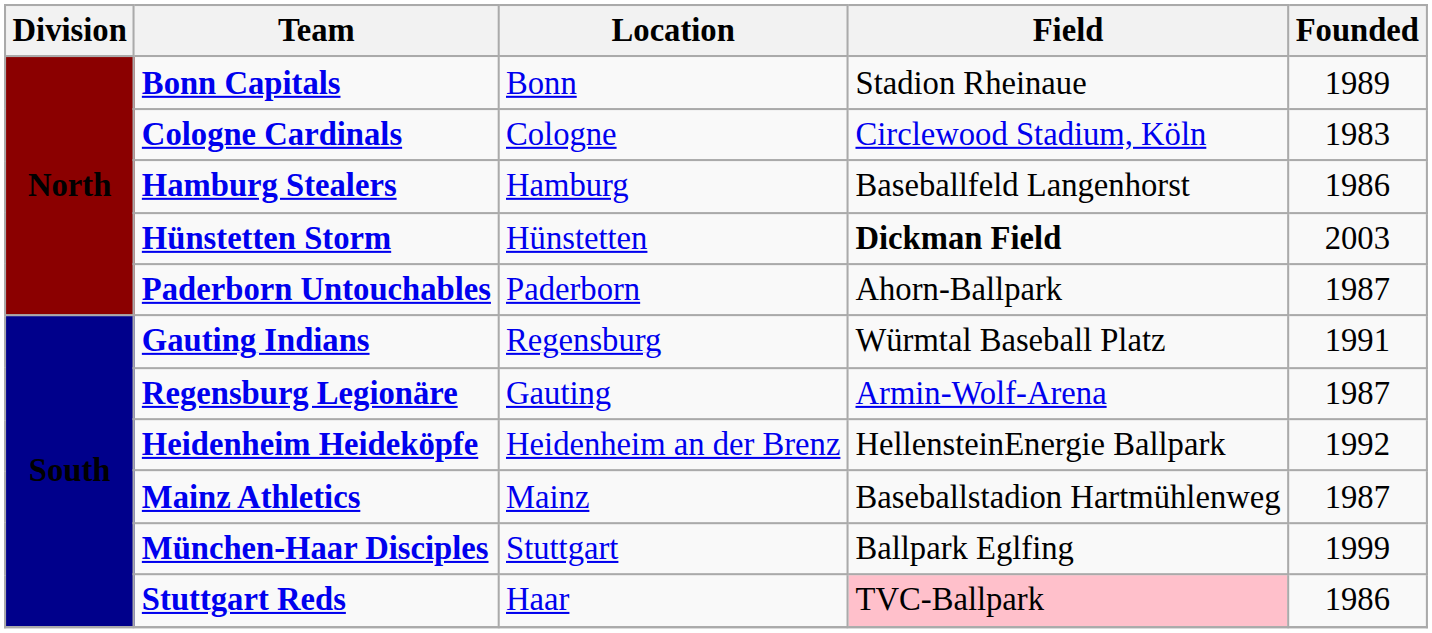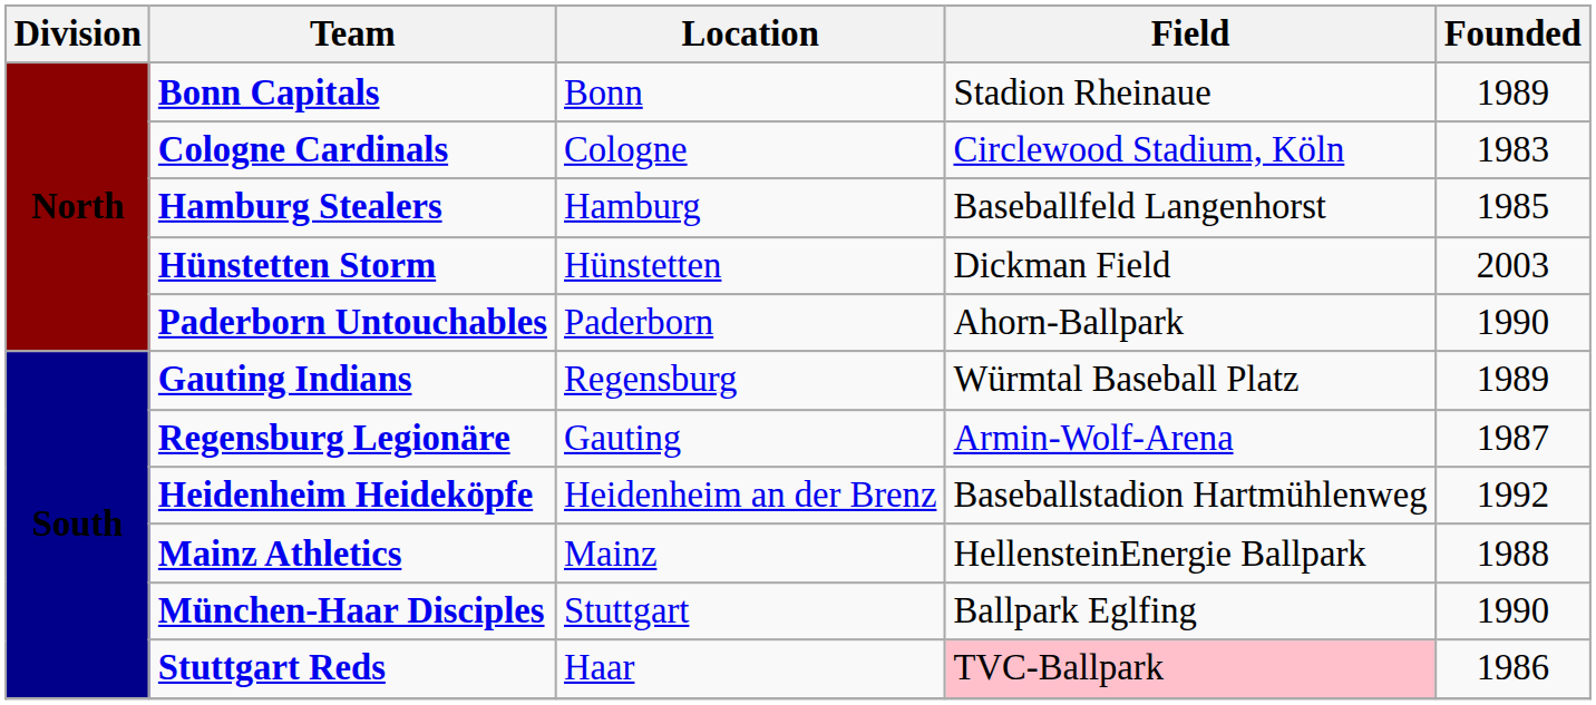Hamburg Stealers | Founded: 1986 -> 1985
Hünstetten Storm | Field: bold -> normal
Paderborn Untouchables | Founded: 1987 -> 1990
Gauting Indians | Founded: 1991 -> 1989
Heidenheim Heideköpfe | Field: HellensteinEnergie Ballpark -> Baseballstadion Hartmühlenweg
Mainz Athletics | Field: Baseballstadion Hartmühlenweg -> HellensteinEnergie Ballpark
Mainz Athletics | Founded: 1987 -> 1988
München-Haar Disciples | Founded: 1999 -> 1990
